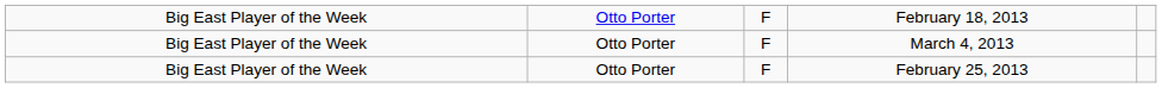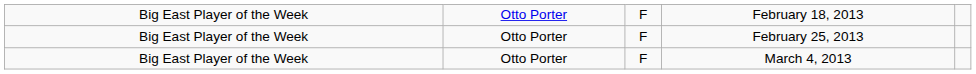rows swapped: February 25, 2013 <-> March 4, 2013
